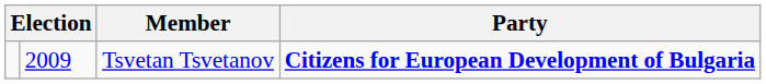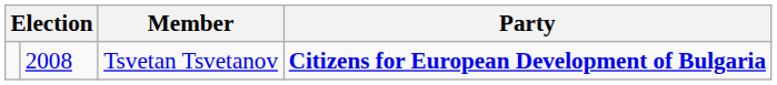Tsvetan Tsvetanov | column 2: 2009 -> 2008
